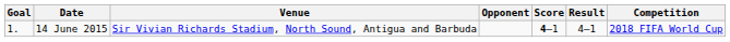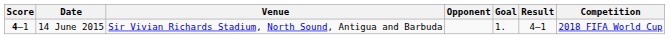columns swapped: Goal <-> Score
